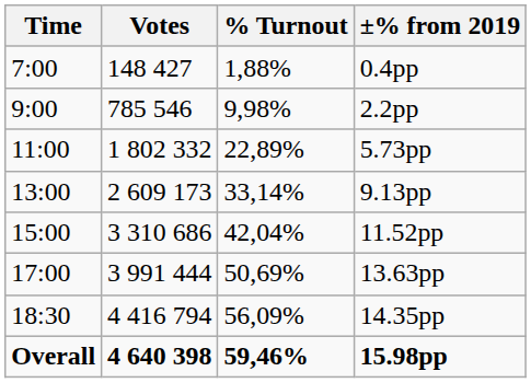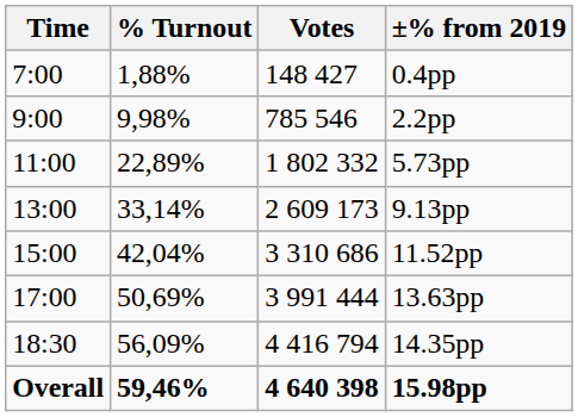columns swapped: Votes <-> % Turnout
